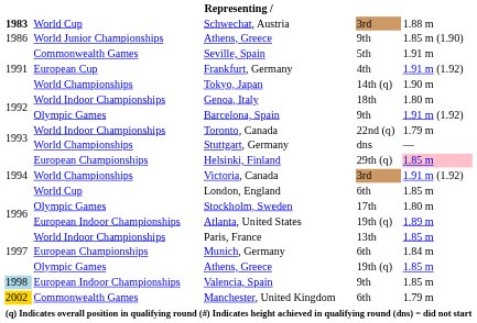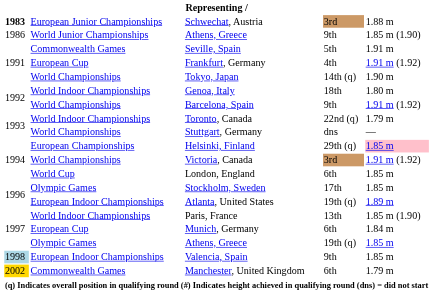Schwechat, Austria | column 2: World Cup -> European Junior Championships
Barcelona, Spain | column 2: Olympic Games -> World Championships
Stockholm, Sweden | column 5: 1.80 m -> 1.85 m
Paris, France | column 5: 1.85 m -> 1.85 m (1.90)
Munich, Germany | column 2: European Championships -> European Cup
